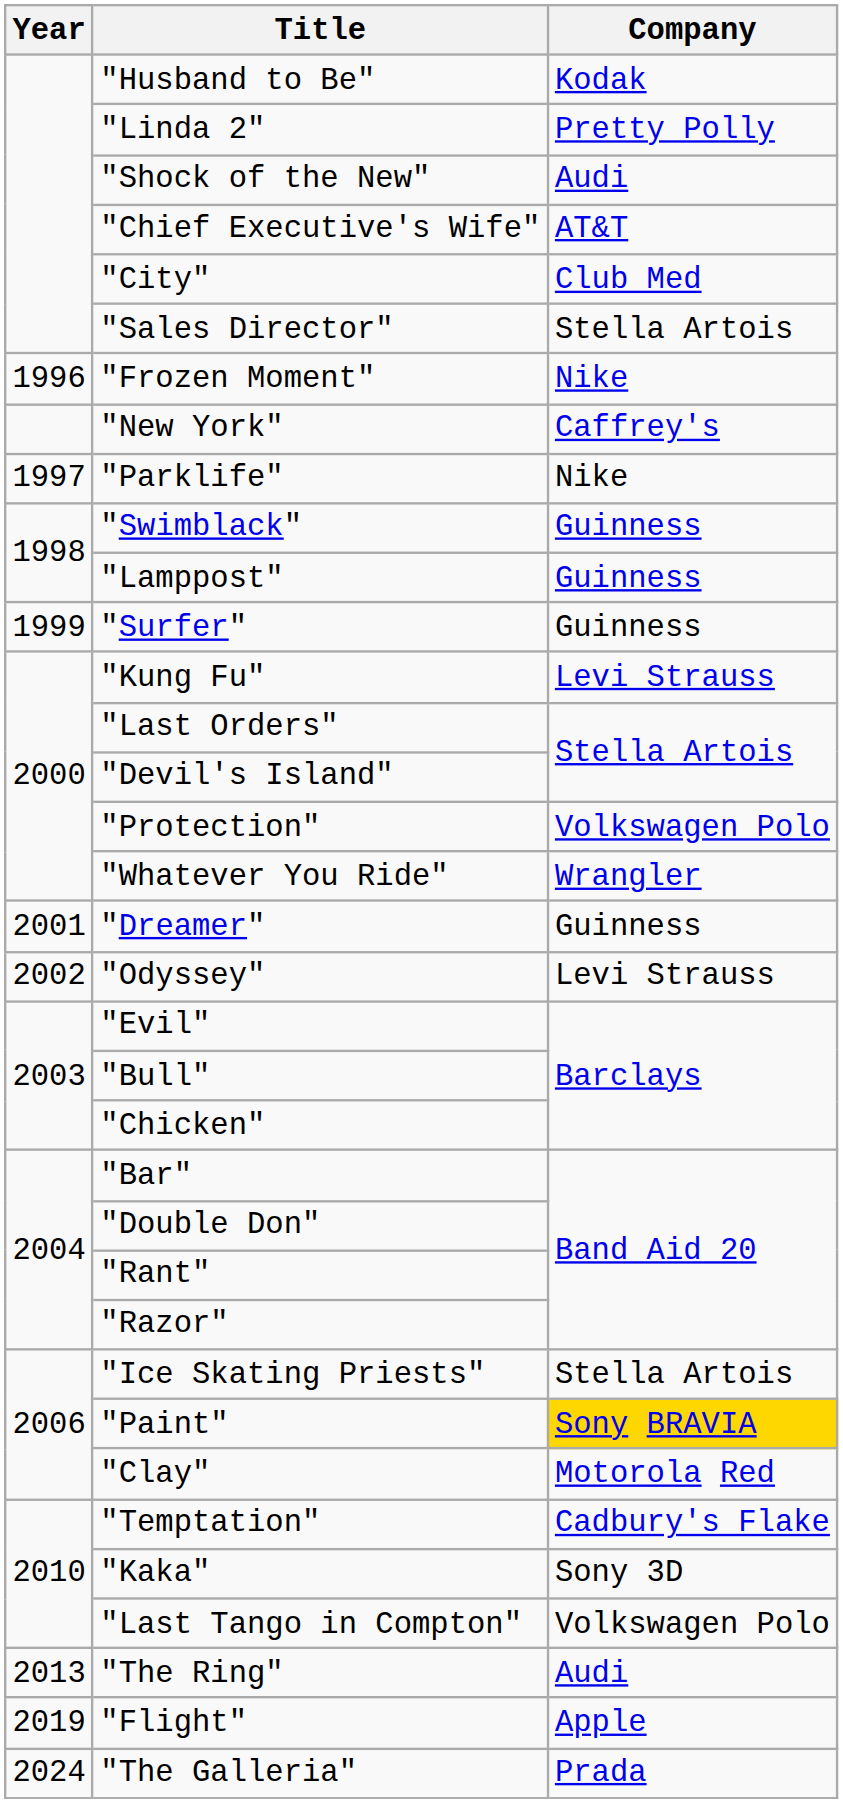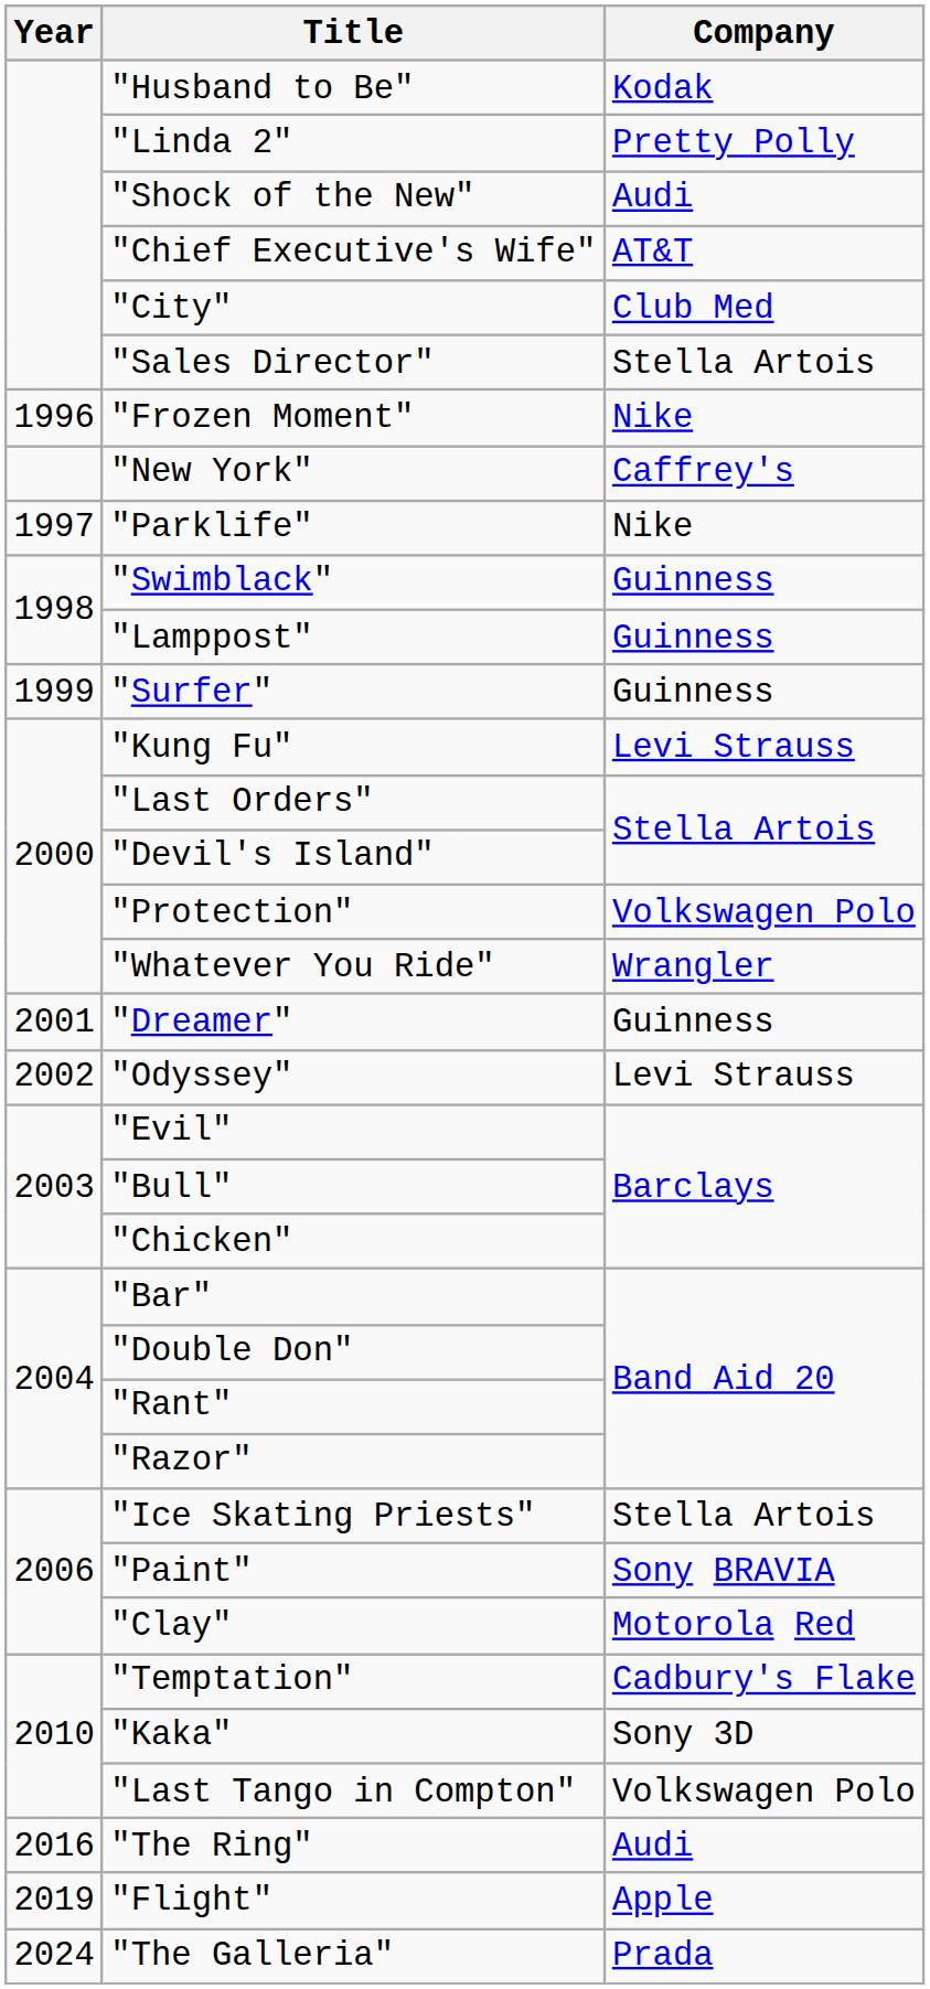"Paint" | Company: gold background -> no background
"The Ring" | Year: 2013 -> 2016
